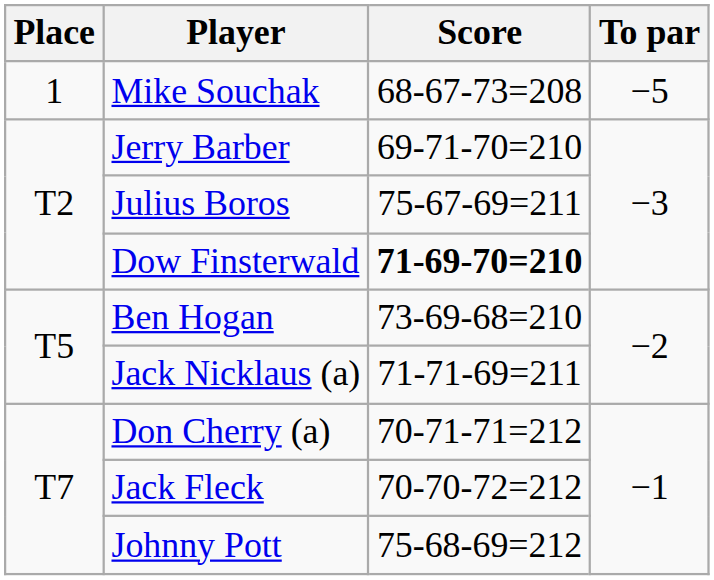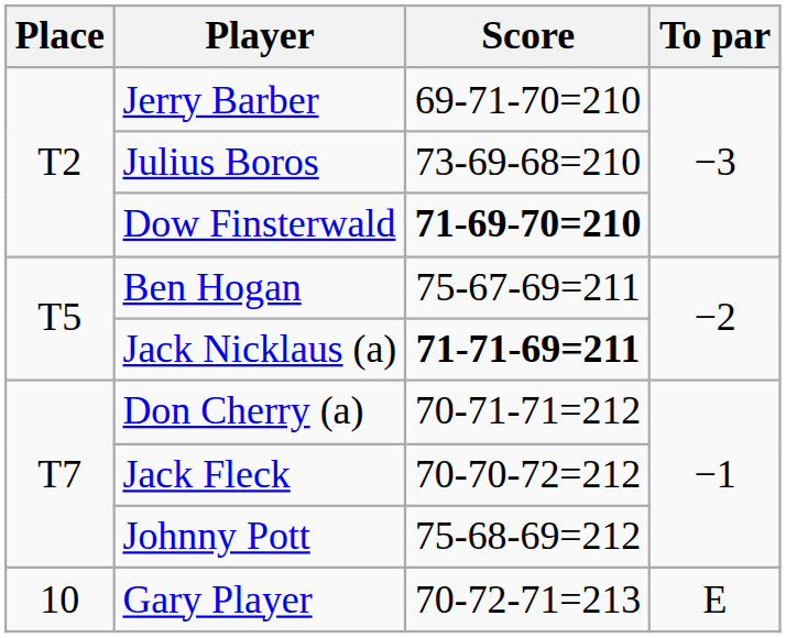- row: 1 | Mike Souchak | 68-67-73=208 | −5
Julius Boros | Score: 75-67-69=211 -> 73-69-68=210
Ben Hogan | Score: 73-69-68=210 -> 75-67-69=211
Jack Nicklaus (a) | Score: normal -> bold
+ row: 10 | Gary Player | 70-72-71=213 | E
